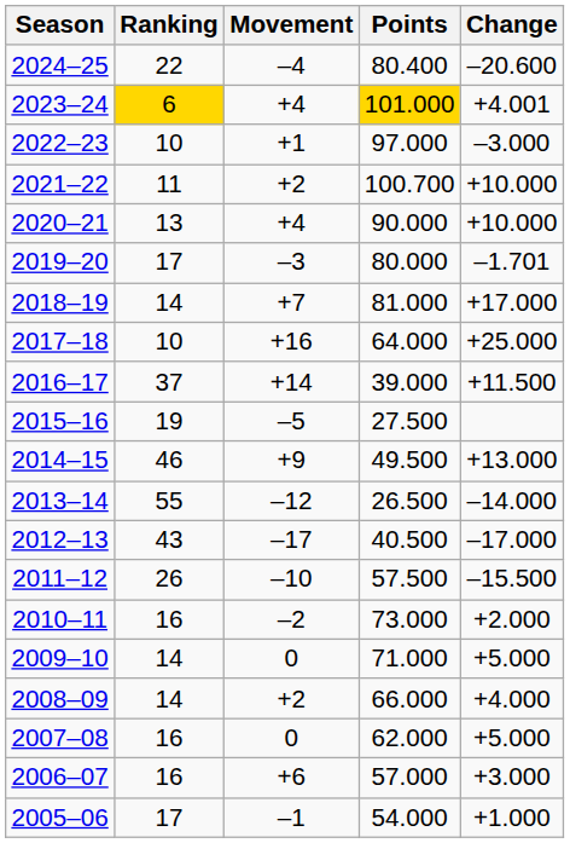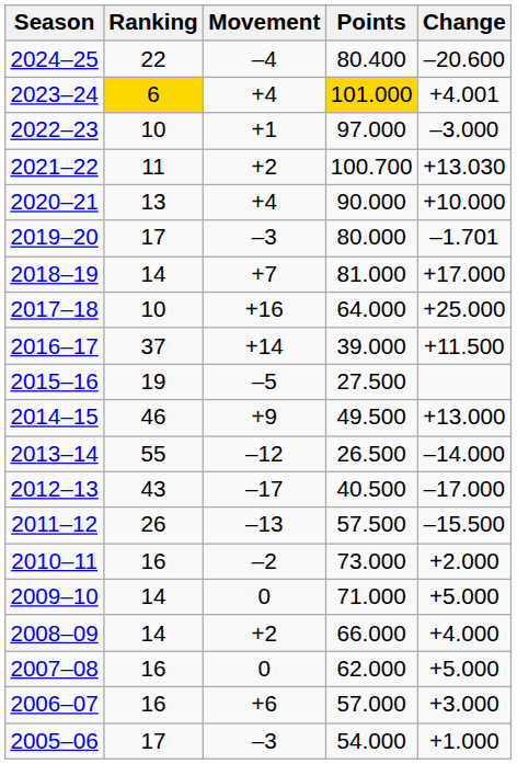2021–22 | Change: +10.000 -> +13.030
2011–12 | Movement: –10 -> –13
2005–06 | Movement: –1 -> –3
